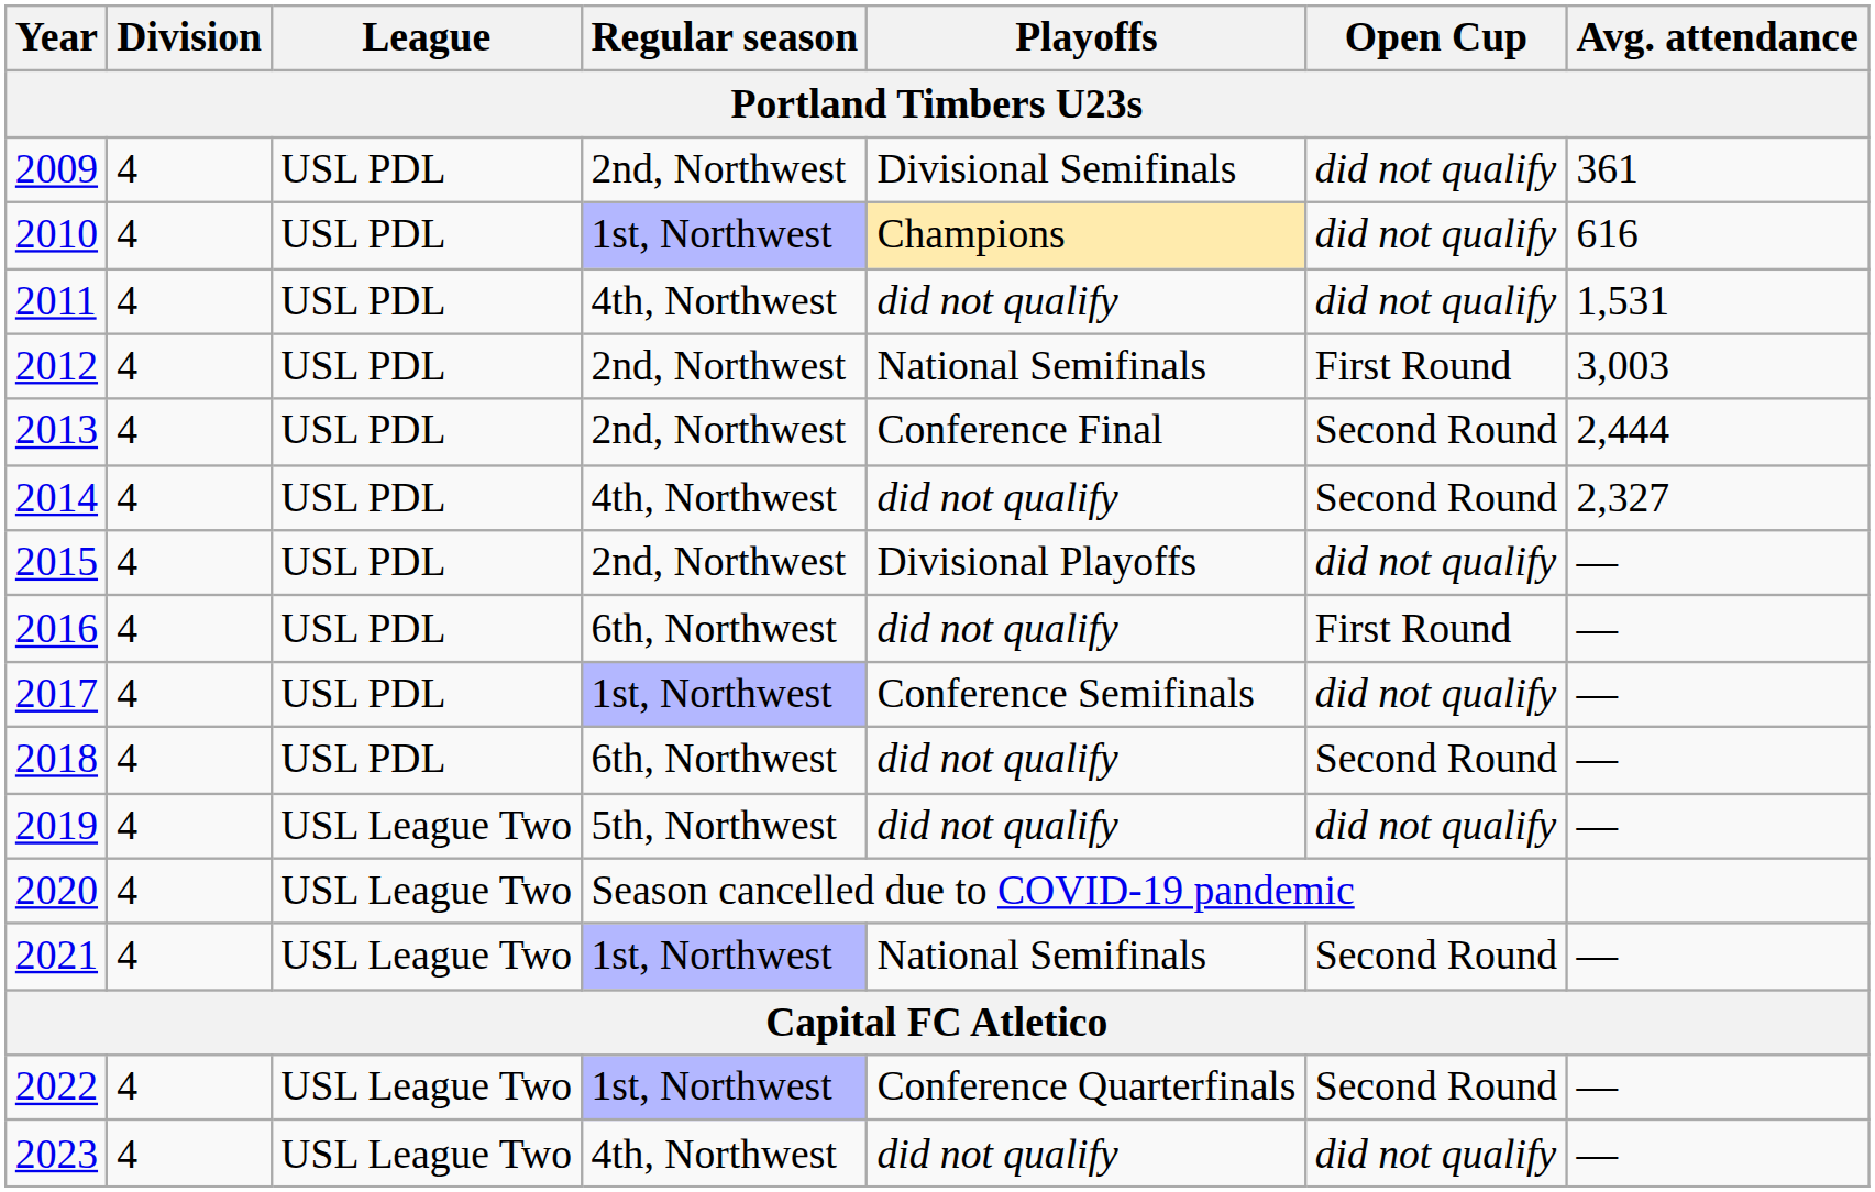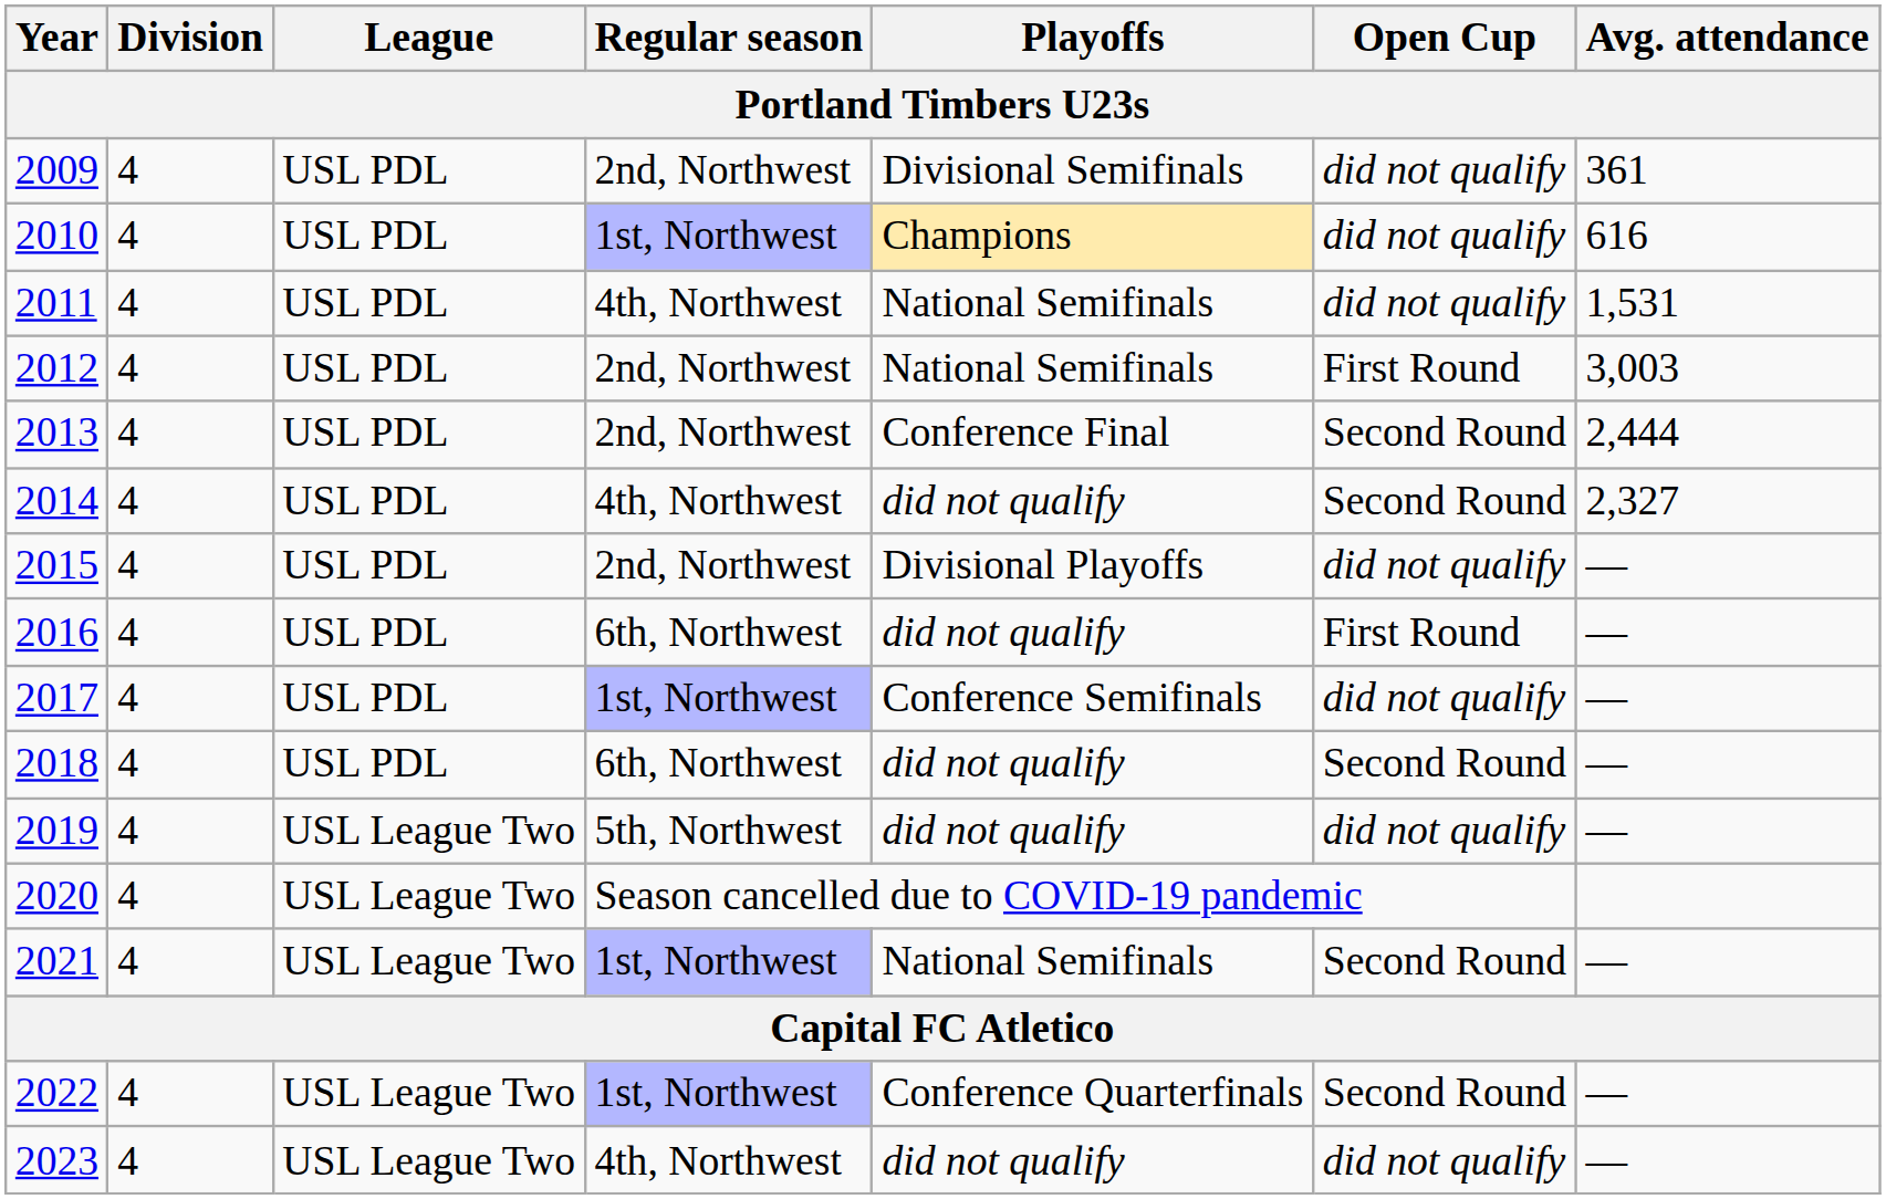2011 | Playoffs: did not qualify -> National Semifinals
